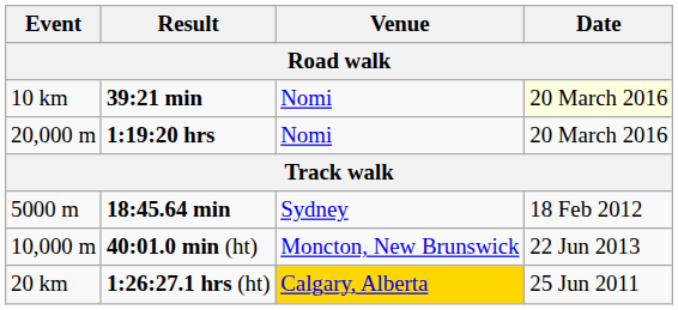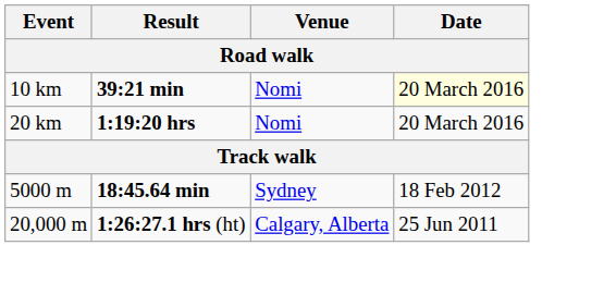1:19:20 hrs | Event: 20,000 m -> 20 km
- row: 10,000 m | 40:01.0 min (ht) | Moncton, New Brunswick | 22 Jun 2013
1:26:27.1 hrs (ht) | Event: 20 km -> 20,000 m
1:26:27.1 hrs (ht) | Venue: gold background -> no background
